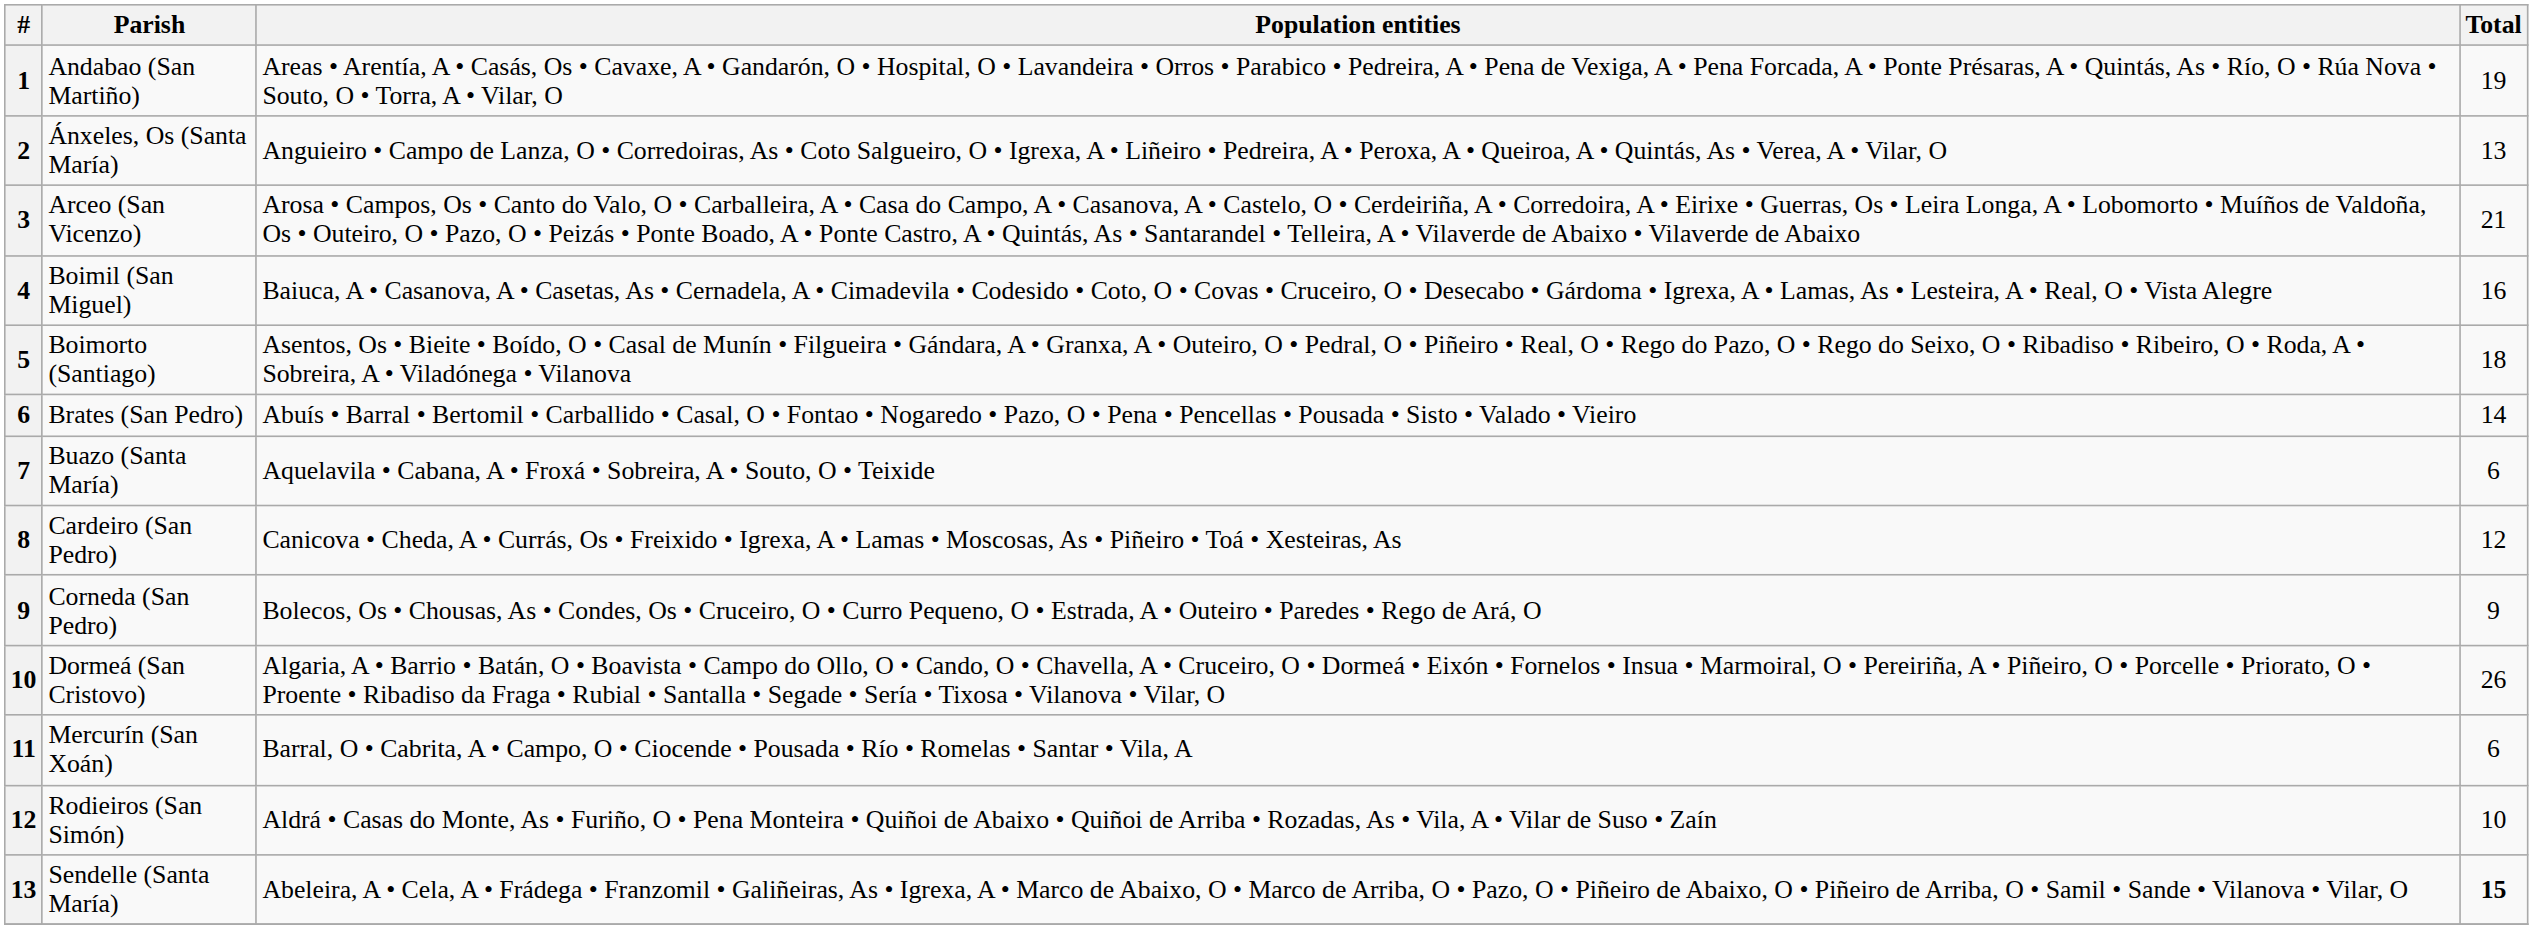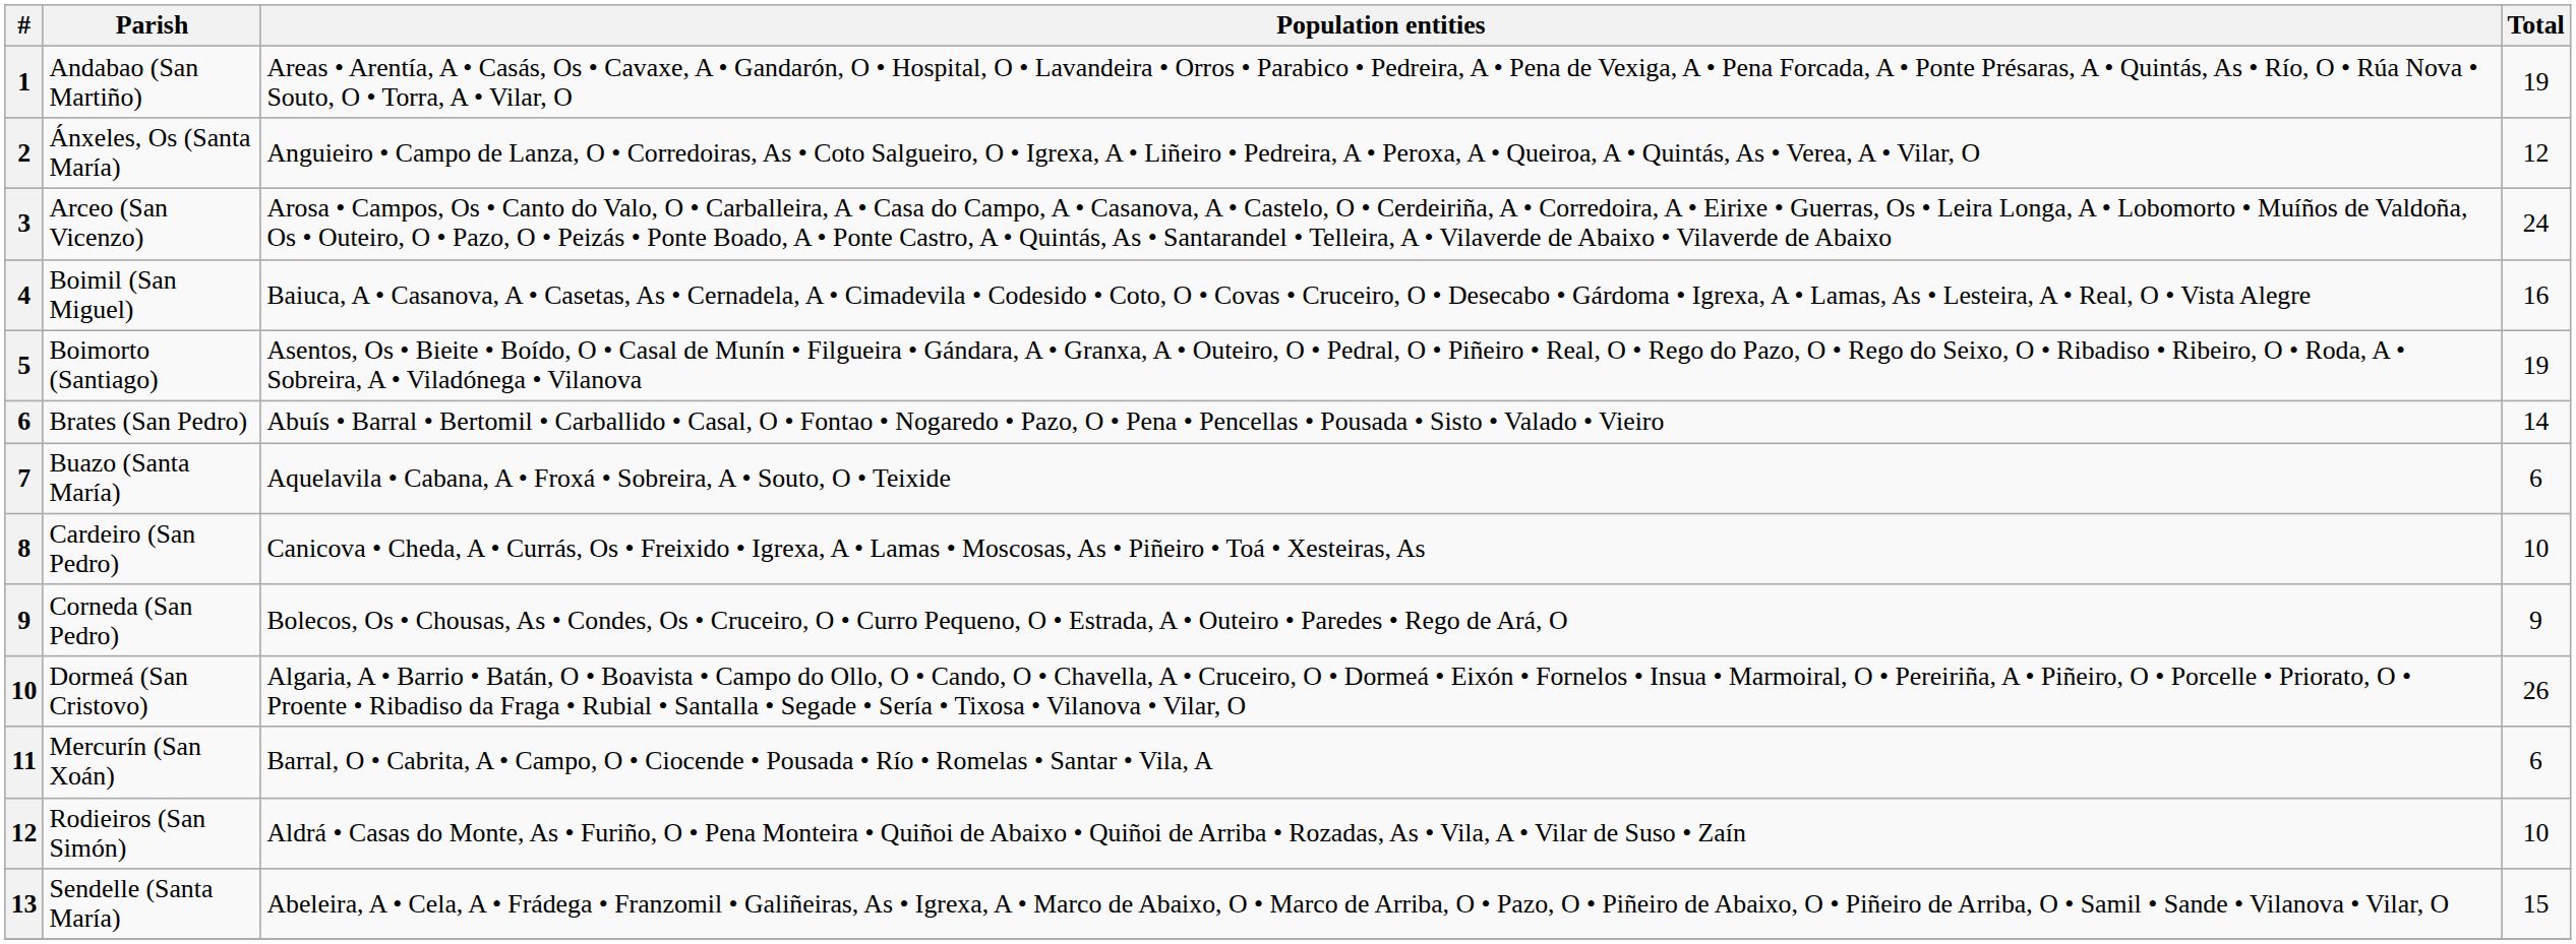Ánxeles, Os (Santa María) | Total: 13 -> 12
Arceo (San Vicenzo) | Total: 21 -> 24
Boimorto (Santiago) | Total: 18 -> 19
Cardeiro (San Pedro) | Total: 12 -> 10
Sendelle (Santa María) | Total: bold -> normal
